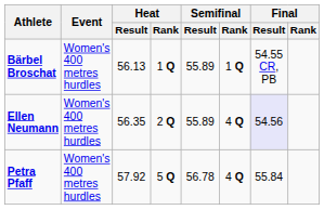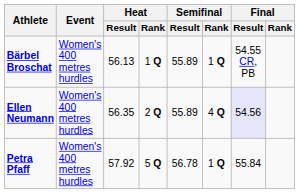Petra Pfaff | Semifinal / Rank: 4 Q -> 1 Q
